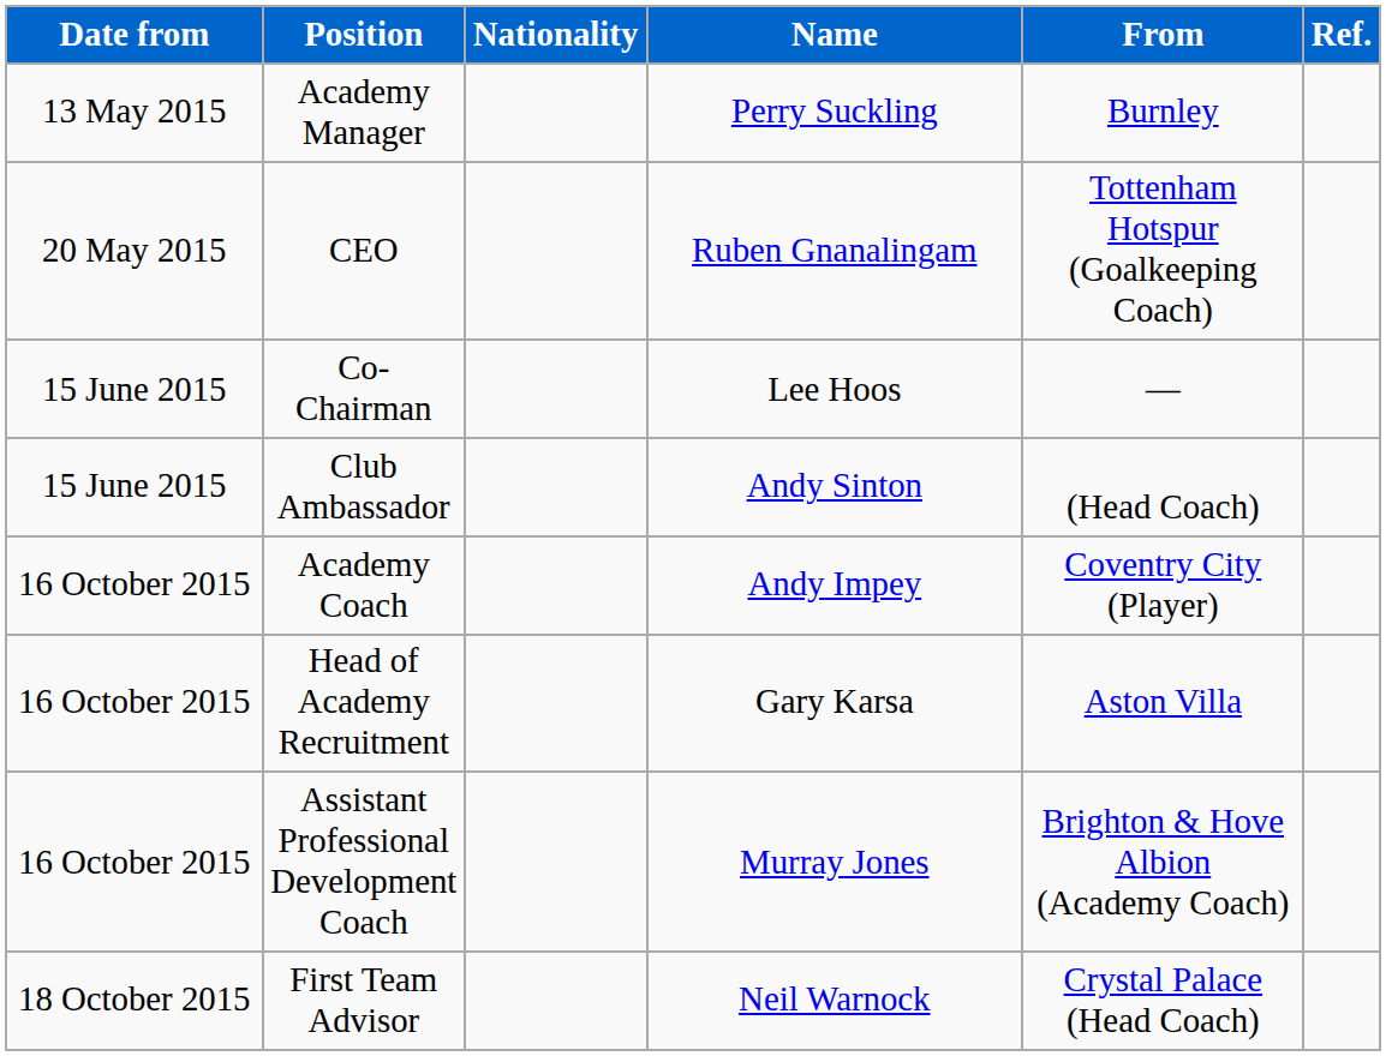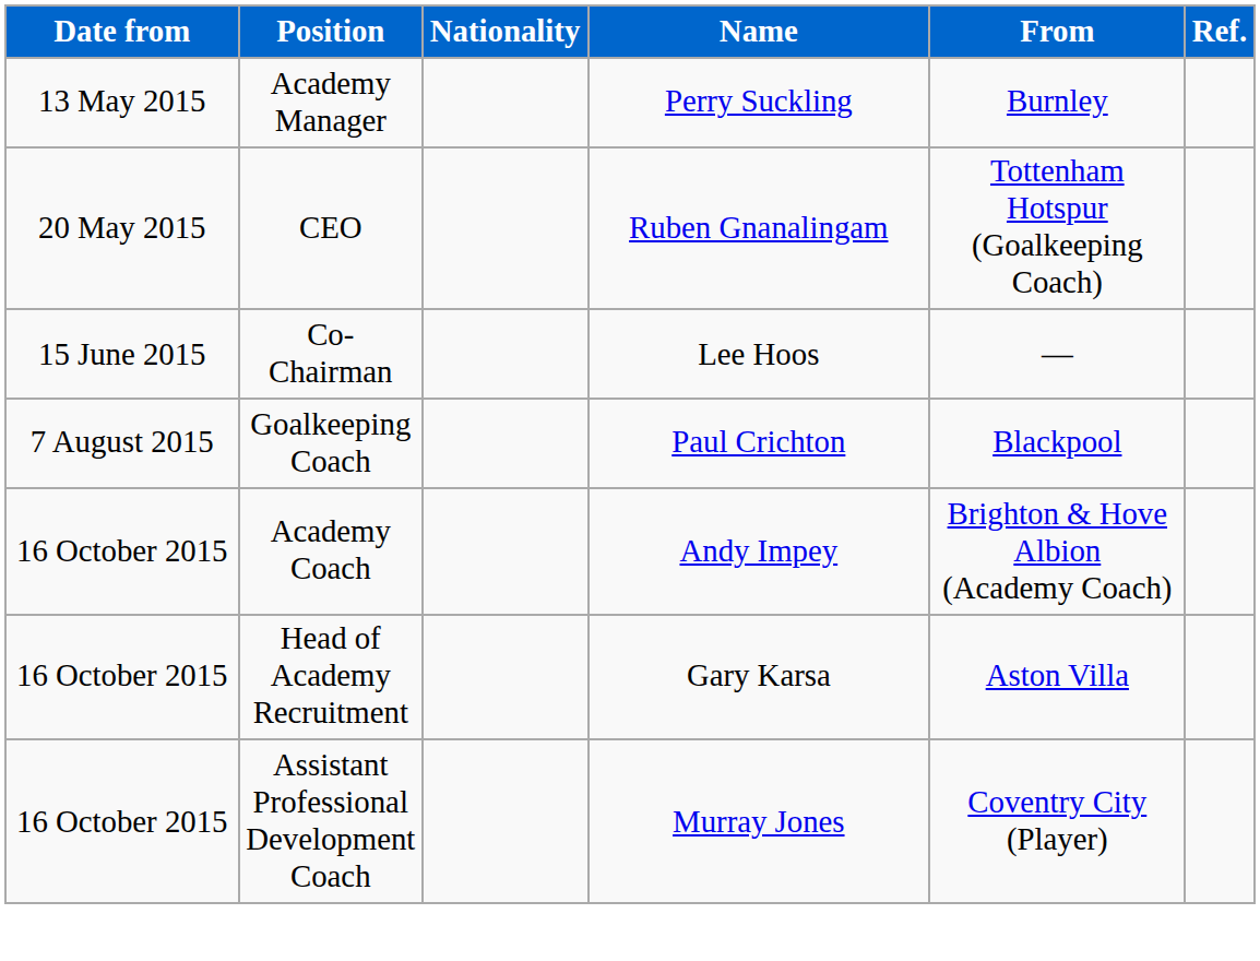- row: 15 June 2015 | Club Ambassador | Andy Sinton | (Head Coach)
+ row: 7 August 2015 | Goalkeeping Coach | Paul Crichton | Blackpool
Academy Coach | From: Coventry City (Player) -> Brighton & Hove Albion (Academy Coach)
Assistant Professional Development Coach | From: Brighton & Hove Albion (Academy Coach) -> Coventry City (Player)
- row: 18 October 2015 | First Team Advisor | Neil Warnock | Crystal Palace (Head Coach)
